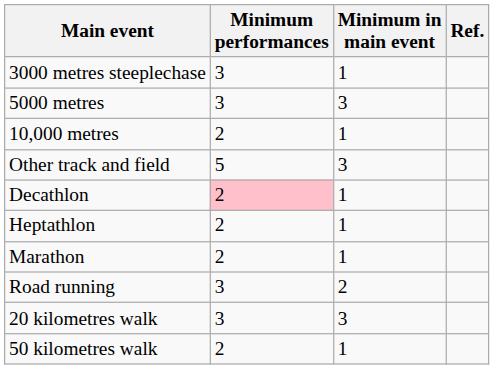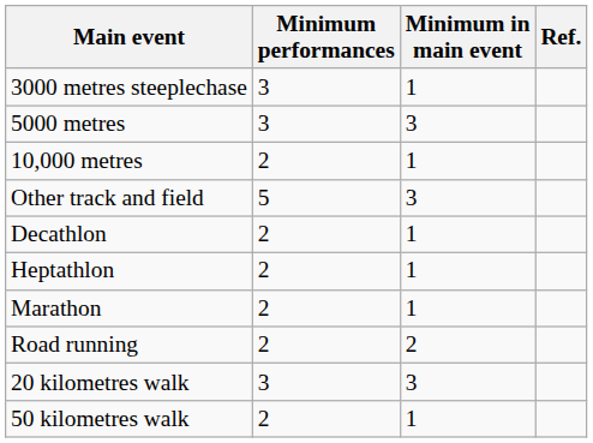Decathlon | Minimum performances: pink background -> no background
Road running | Minimum performances: 3 -> 2
